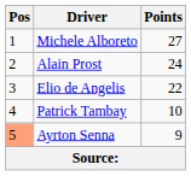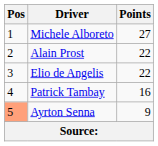Alain Prost | Points: 24 -> 22
Patrick Tambay | Points: 10 -> 16
